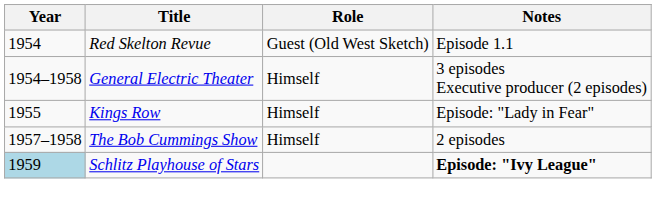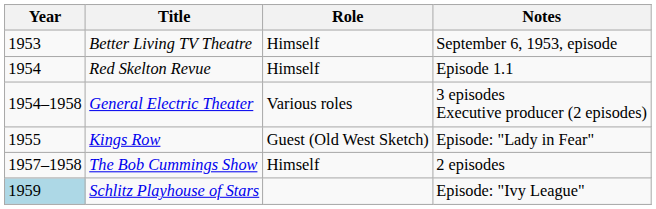+ row: 1953 | Better Living TV Theatre | Himself | September 6, 1953, episode
Red Skelton Revue | Role: Guest (Old West Sketch) -> Himself
General Electric Theater | Role: Himself -> Various roles
Kings Row | Role: Himself -> Guest (Old West Sketch)
Schlitz Playhouse of Stars | Notes: bold -> normal
